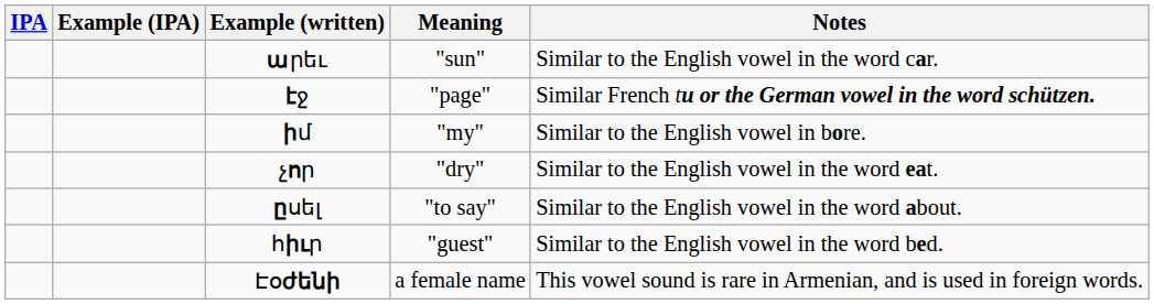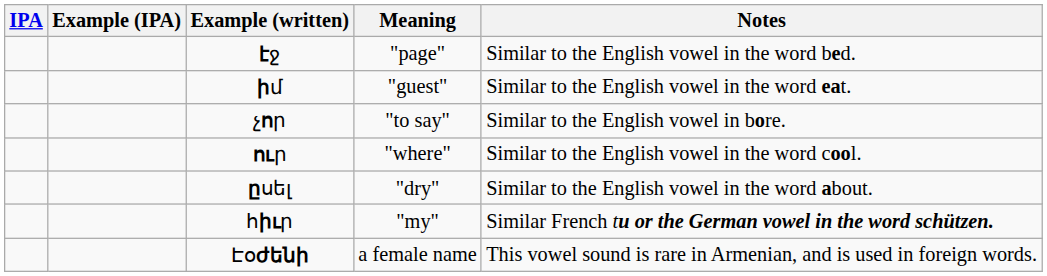- row: արեւ | "sun" | Similar to the English vowel in the word car.
էջ | Notes: Similar French tu or the German vowel in the word schützen. -> Similar to the English vowel in the word bed.
իմ | Meaning: "my" -> "guest"
իմ | Notes: Similar to the English vowel in bore. -> Similar to the English vowel in the word eat.
չոր | Meaning: "dry" -> "to say"
չոր | Notes: Similar to the English vowel in the word eat. -> Similar to the English vowel in bore.
+ row: ուր | "where" | Similar to the English vowel in the word cool.
ըսել | Meaning: "to say" -> "dry"
հիւր | Meaning: "guest" -> "my"
հիւր | Notes: Similar to the English vowel in the word bed. -> Similar French tu or the German vowel in the word schützen.
